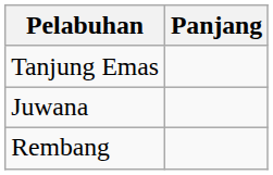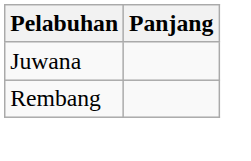- row: Tanjung Emas
